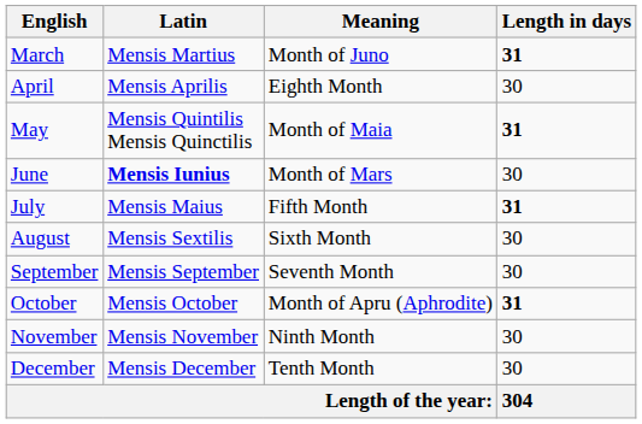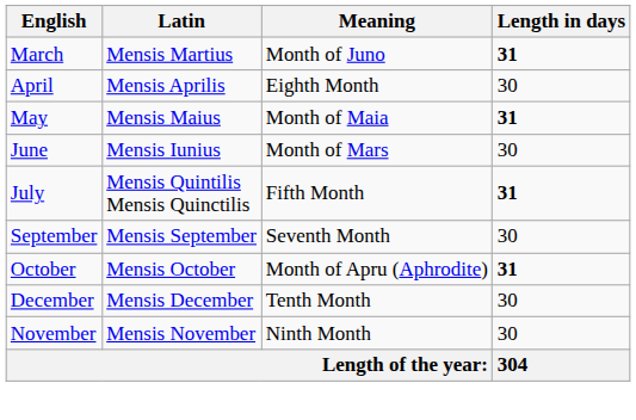May | Latin: Mensis Quintilis Mensis Quinctilis -> Mensis Maius
June | Latin: bold -> normal
July | Latin: Mensis Maius -> Mensis Quintilis Mensis Quinctilis
- row: August | Mensis Sextilis | Sixth Month | 30
rows swapped: November <-> December
